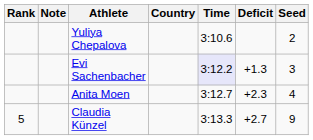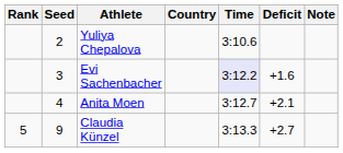columns swapped: Seed <-> Note
Evi Sachenbacher | Deficit: +1.3 -> +1.6
Anita Moen | Deficit: +2.3 -> +2.1
